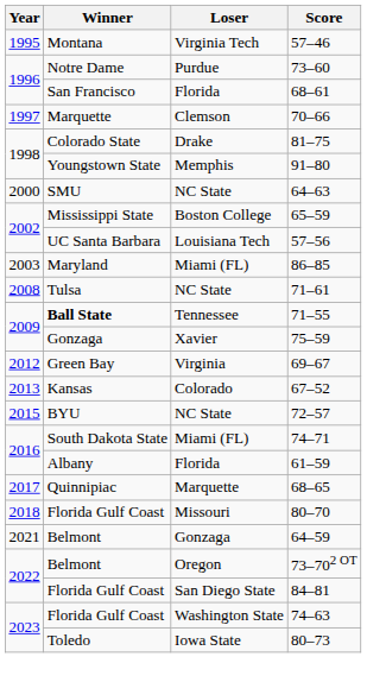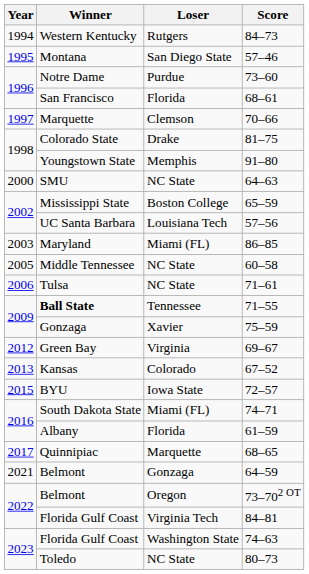+ row: 1994 | Western Kentucky | Rutgers | 84–73
57–46 | Loser: Virginia Tech -> San Diego State
+ row: 2005 | Middle Tennessee | NC State | 60–58
71–61 | Year: 2008 -> 2006
72–57 | Loser: NC State -> Iowa State
- row: 2018 | Florida Gulf Coast | Missouri | 80–70
84–81 | Loser: San Diego State -> Virginia Tech
80–73 | Loser: Iowa State -> NC State
